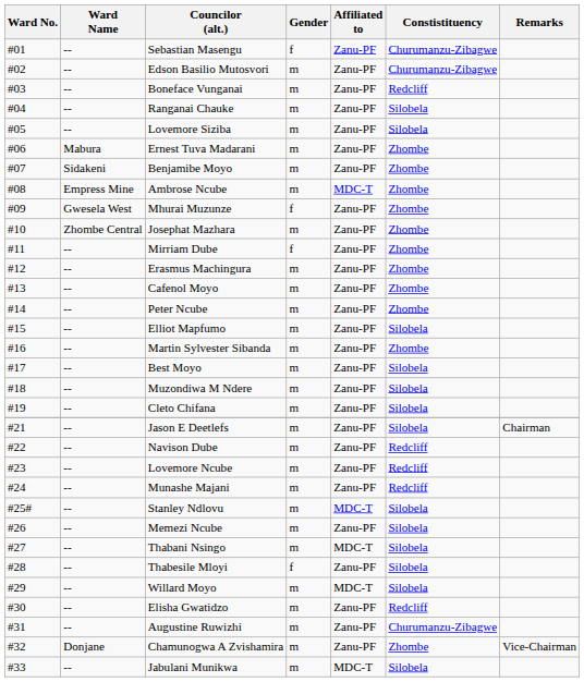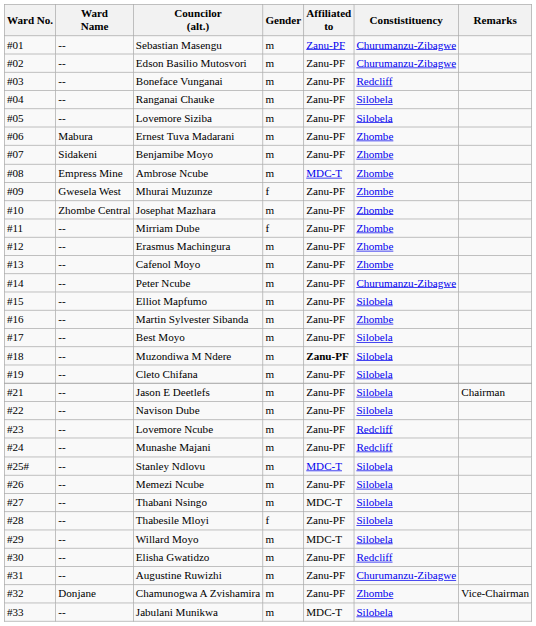Sebastian Masengu | Gender: f -> m
Peter Ncube | Constistituency: Zhombe -> Churumanzu-Zibagwe
Muzondiwa M Ndere | Affiliated to: normal -> bold
Navison Dube | Constistituency: Redcliff -> Silobela
